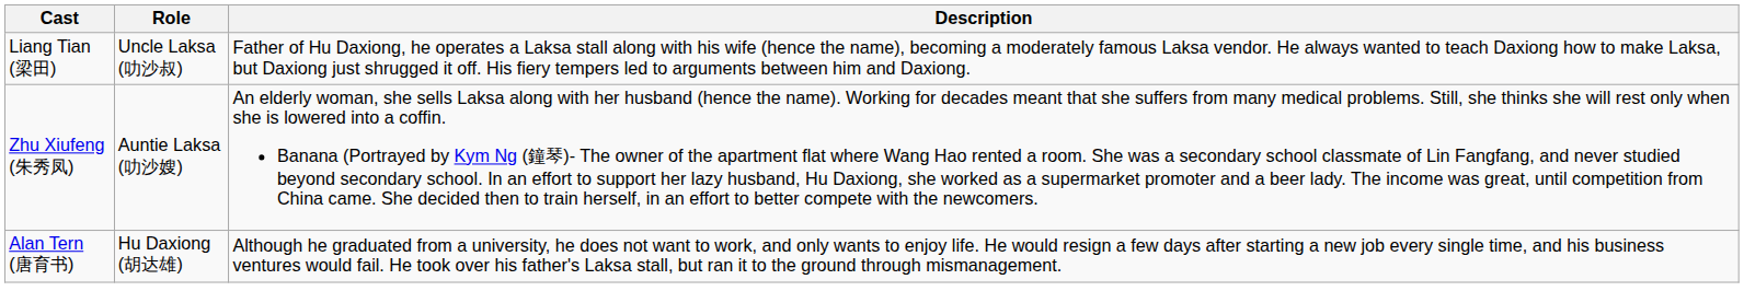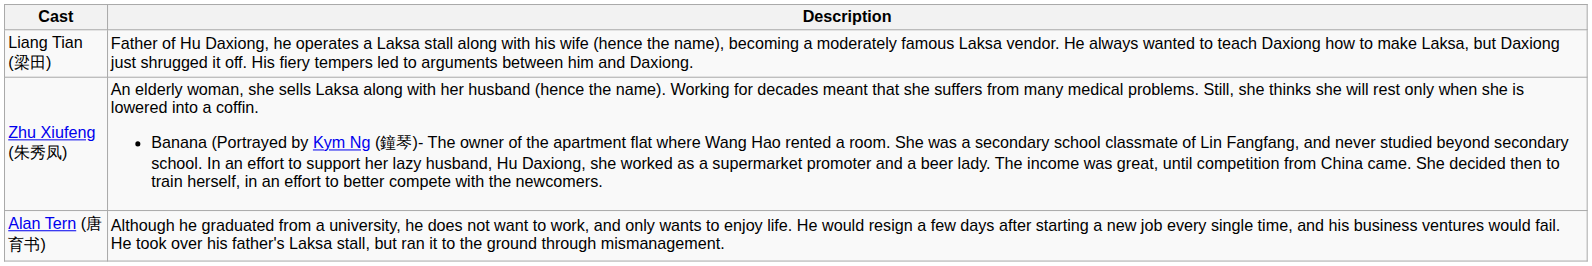- column: Role | Uncle Laksa (叻沙叔) | Auntie Laksa (叻沙嫂) | Hu Daxiong (胡达雄)
